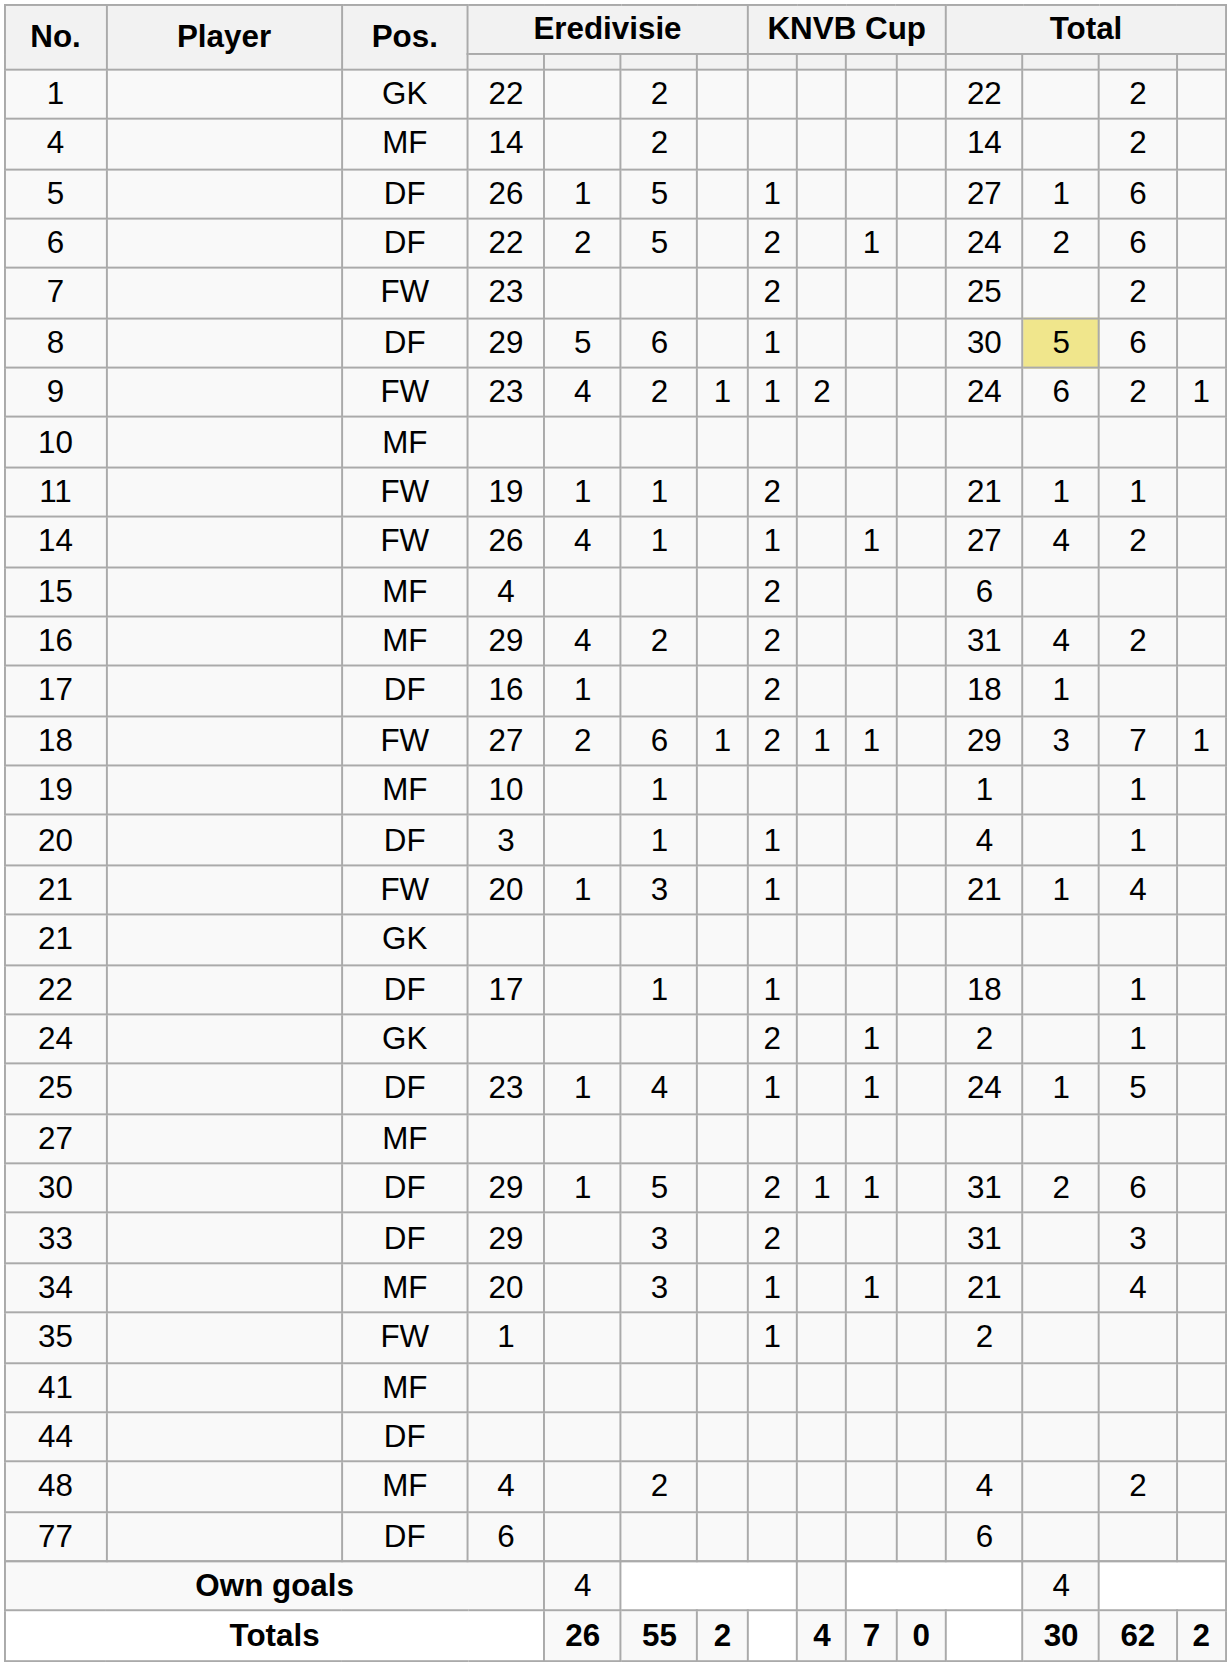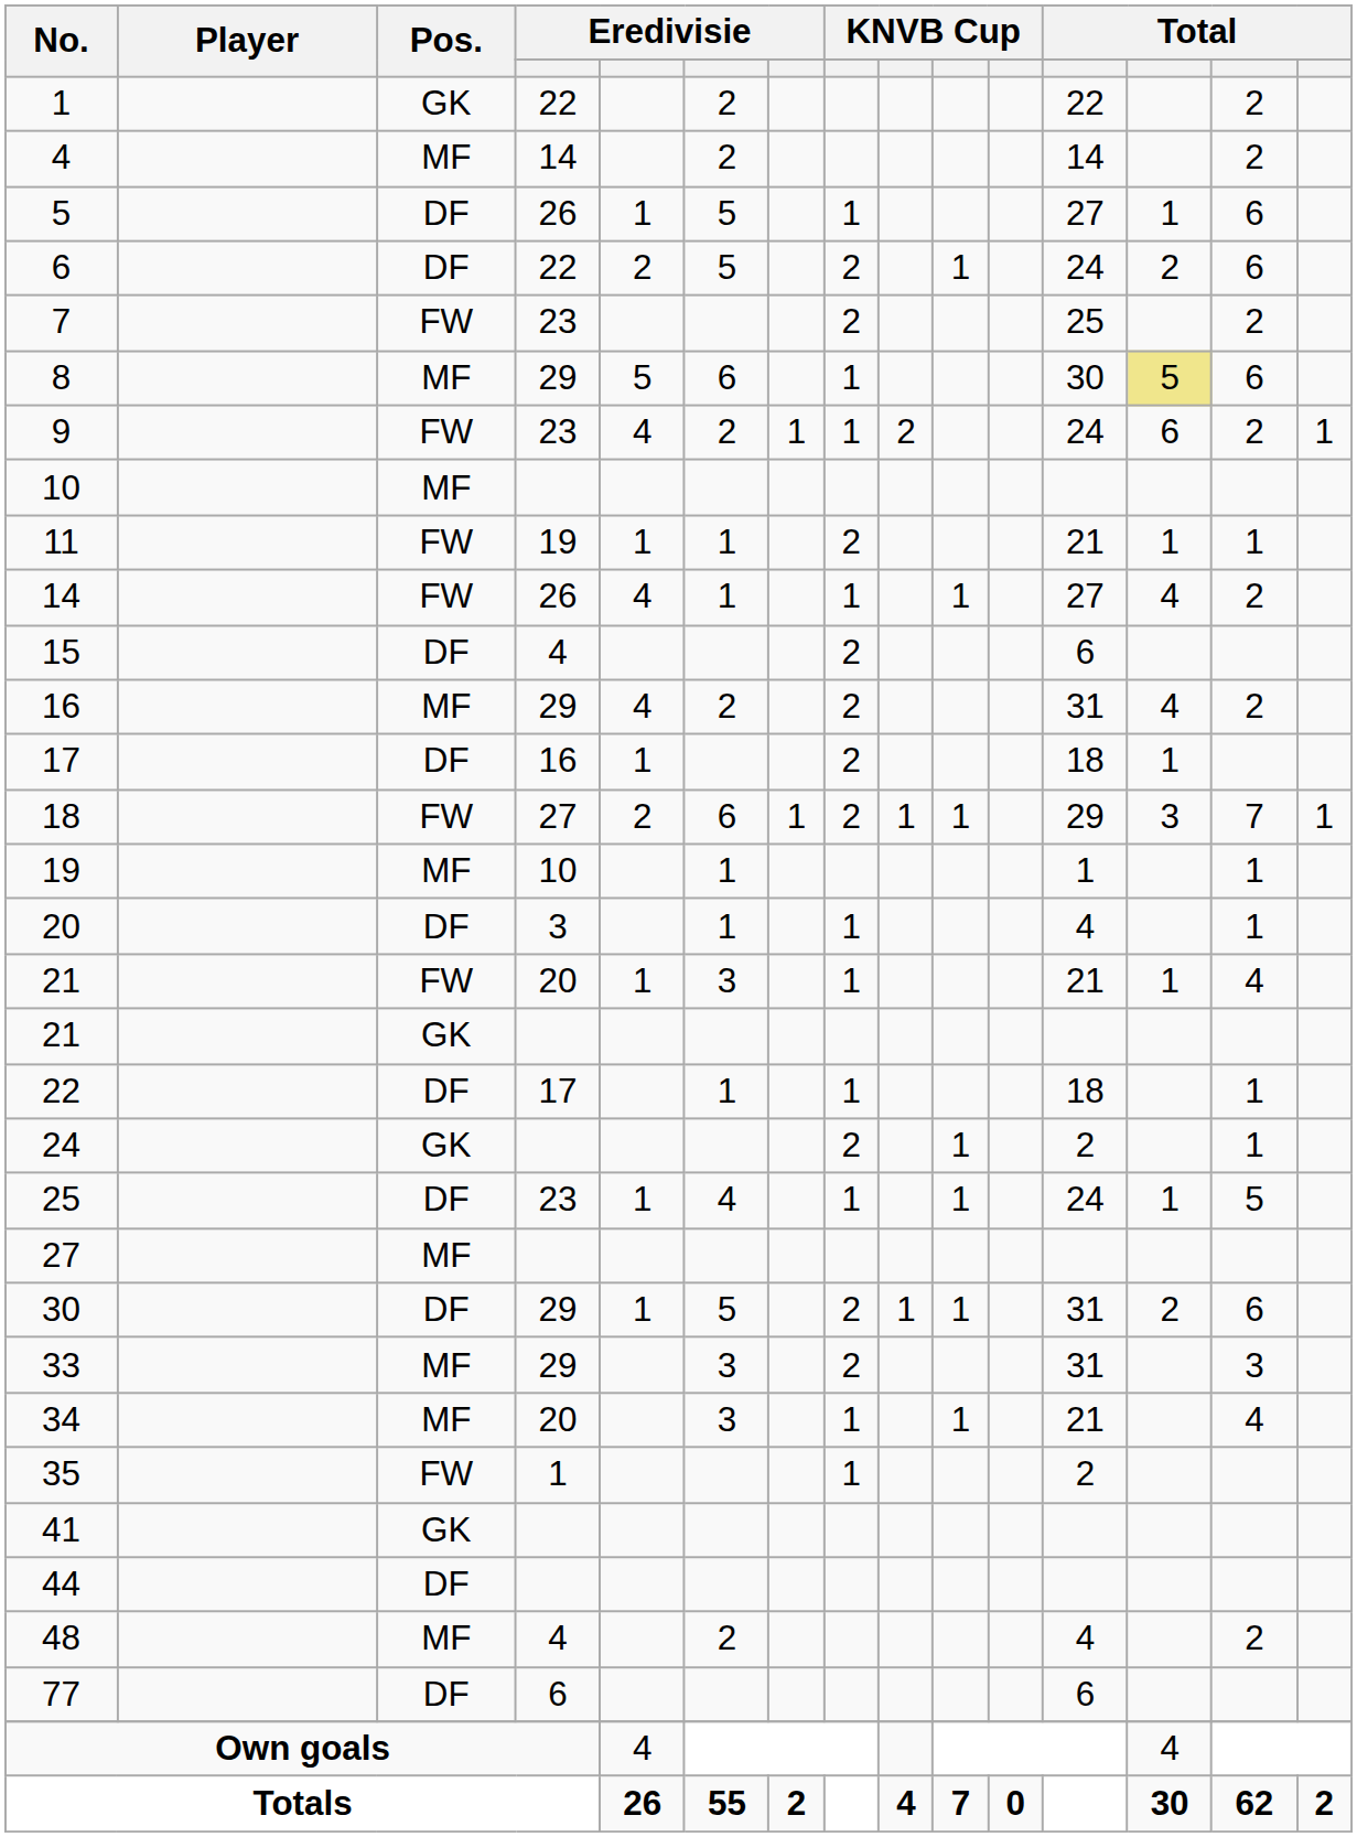8 | Pos.: DF -> MF
15 | Pos.: MF -> DF
33 | Pos.: DF -> MF
41 | Pos.: MF -> GK
